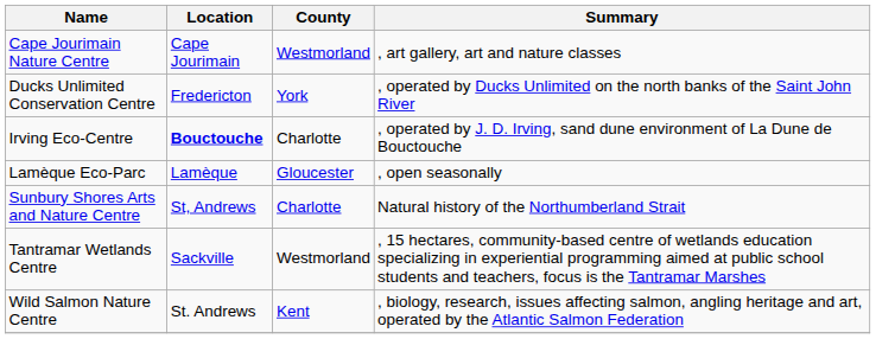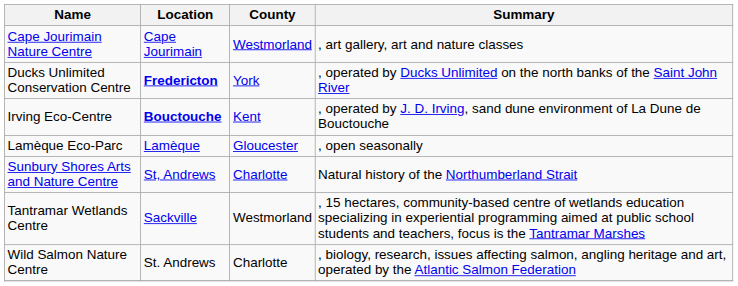Ducks Unlimited Conservation Centre | Location: normal -> bold
Irving Eco-Centre | County: Charlotte -> Kent
Wild Salmon Nature Centre | County: Kent -> Charlotte
